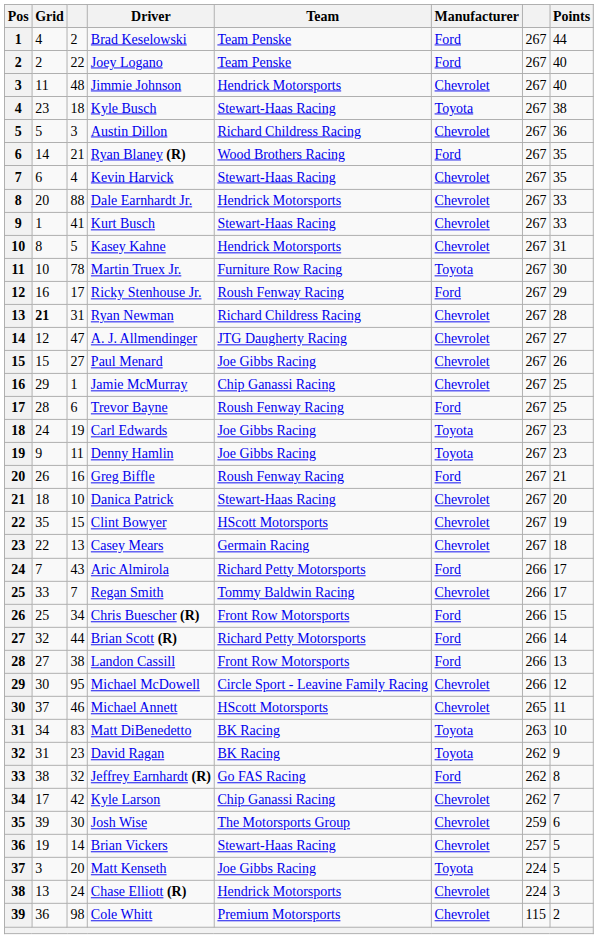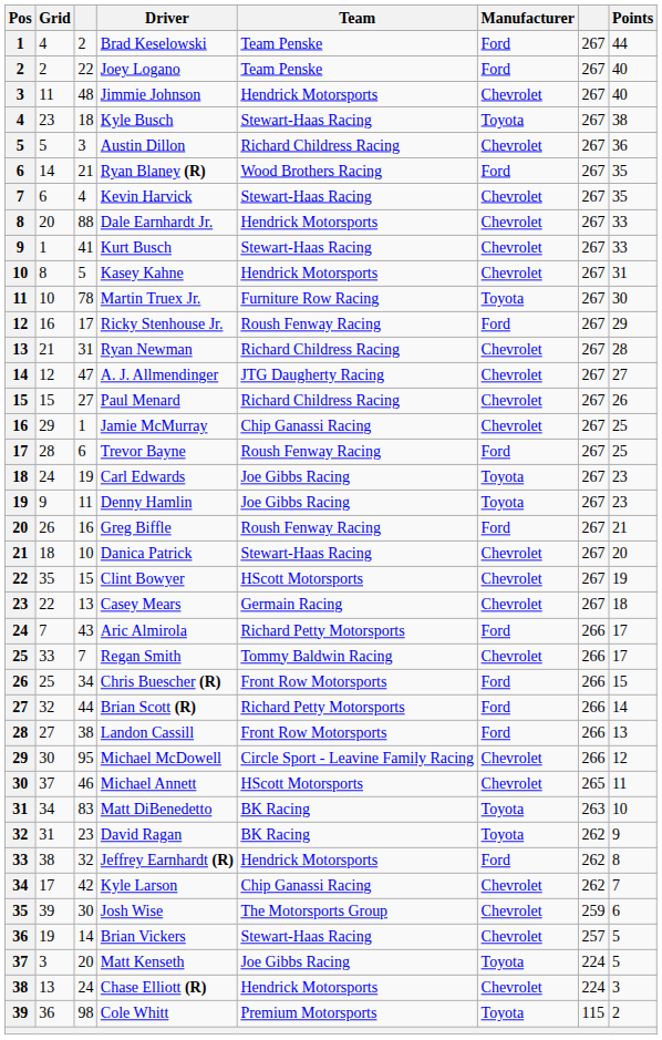Ryan Newman | Grid: bold -> normal
Paul Menard | Team: Joe Gibbs Racing -> Richard Childress Racing
Jeffrey Earnhardt (R) | Team: Go FAS Racing -> Hendrick Motorsports
Cole Whitt | Manufacturer: Chevrolet -> Toyota
